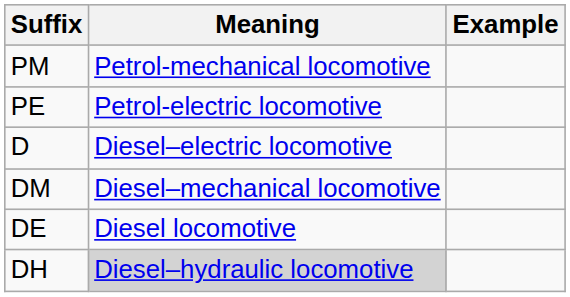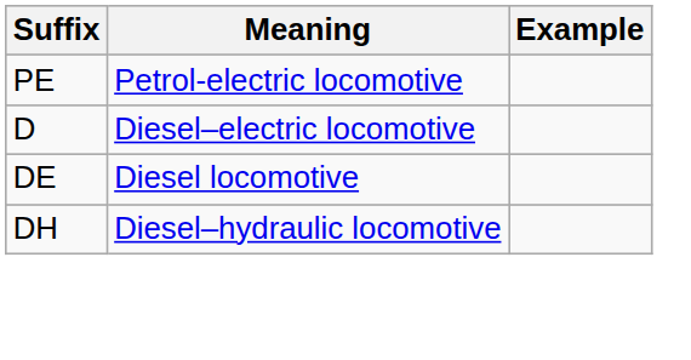- row: PM | Petrol-mechanical locomotive
- row: DM | Diesel–mechanical locomotive
DH | Meaning: lightgrey background -> no background
